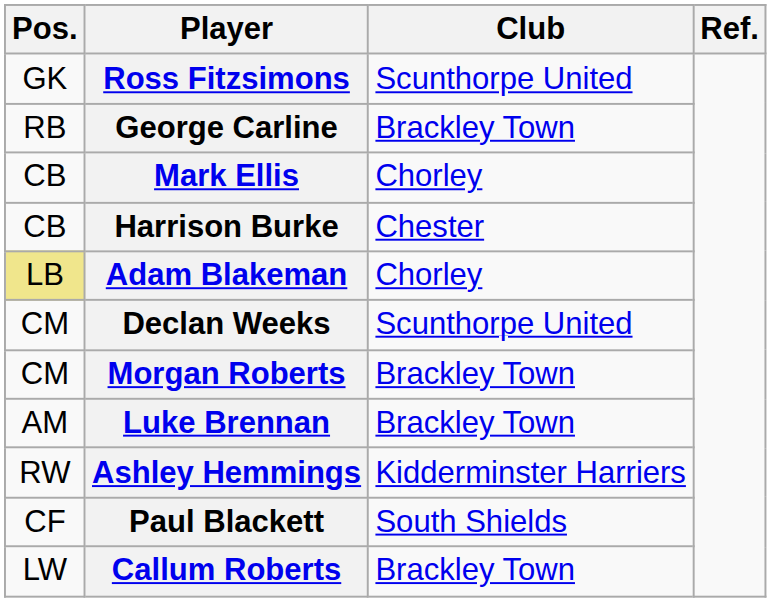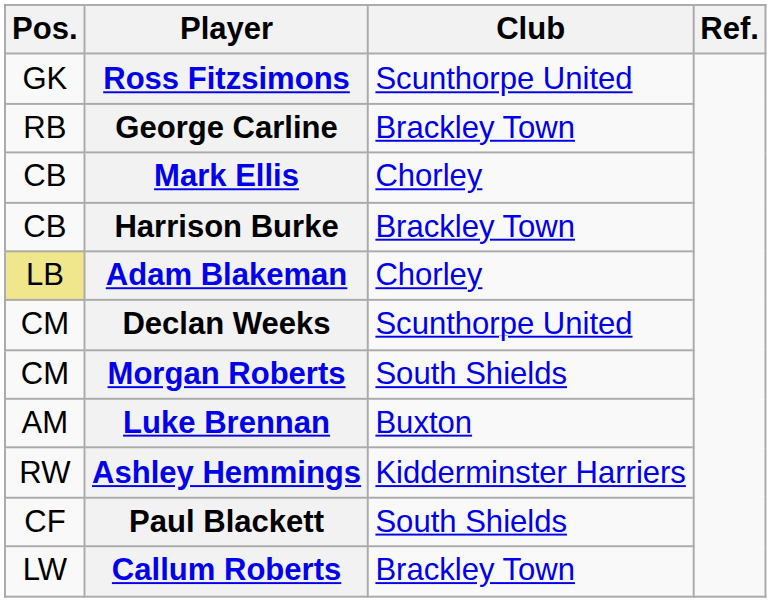Harrison Burke | Club: Chester -> Brackley Town
Morgan Roberts | Club: Brackley Town -> South Shields
Luke Brennan | Club: Brackley Town -> Buxton
